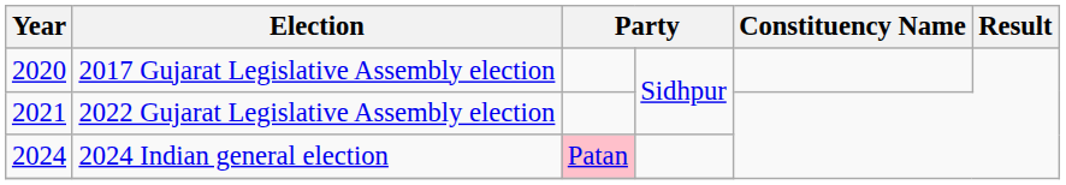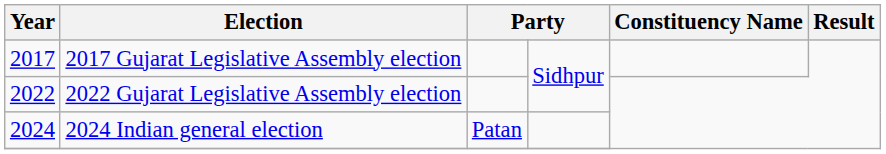2017 Gujarat Legislative Assembly election | Year: 2020 -> 2017
2022 Gujarat Legislative Assembly election | Year: 2021 -> 2022
2024 Indian general election | column 3: pink background -> no background
